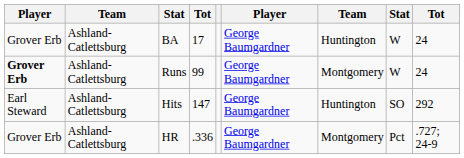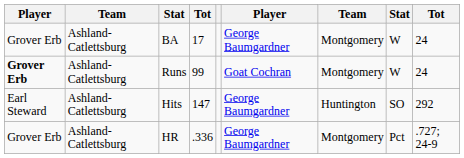BA | column 7: Huntington -> Montgomery
Runs | column 6: George Baumgardner -> Goat Cochran
